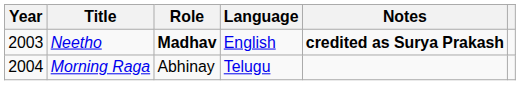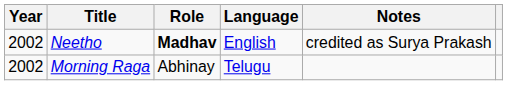Neetho | Year: 2003 -> 2002
Neetho | Notes: bold -> normal
Morning Raga | Year: 2004 -> 2002
